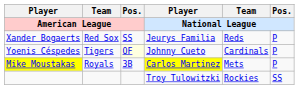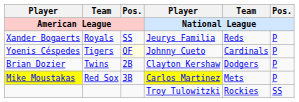Xander Bogaerts | Team / American League: Red Sox -> Royals
+ row: Brian Dozier | Twins | 2B | Clayton Kershaw | Dodgers | P
Mike Moustakas | Team / American League: Royals -> Red Sox
